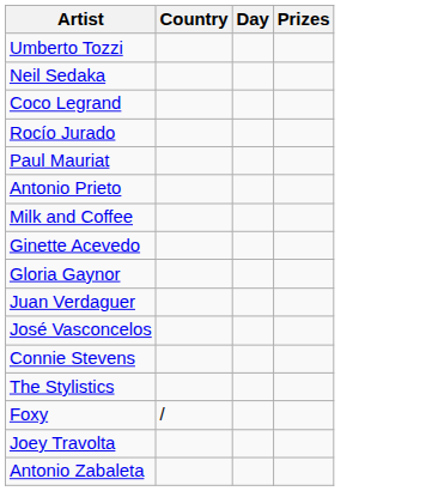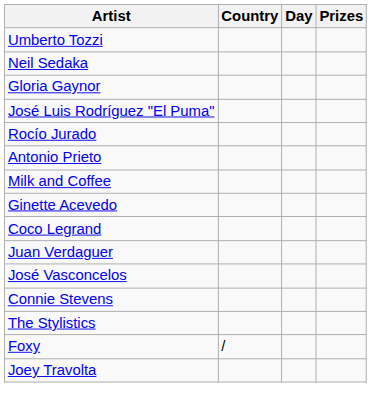rows swapped: Gloria Gaynor <-> Coco Legrand
+ row: José Luis Rodríguez "El Puma"
- row: Paul Mauriat
- row: Antonio Zabaleta
